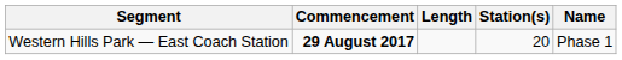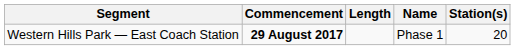columns swapped: Station(s) <-> Name
